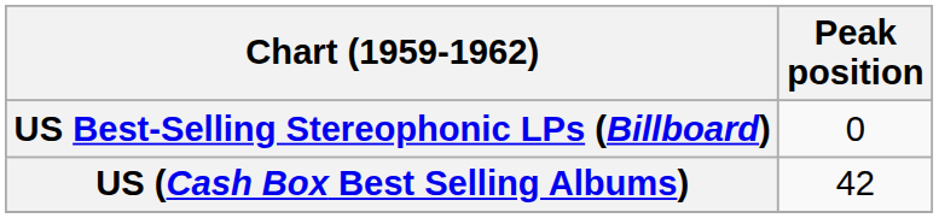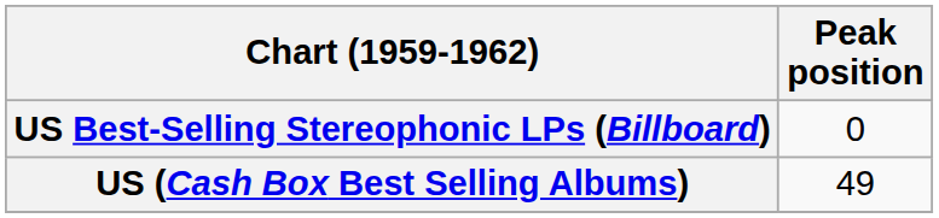US (Cash Box Best Selling Albums) | Peak position: 42 -> 49
